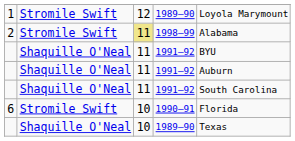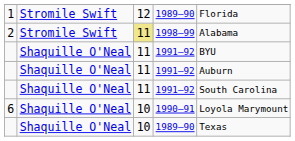1 | column 5: Loyola Marymount -> Florida
6 | column 2: Stromile Swift -> Shaquille O'Neal
6 | column 5: Florida -> Loyola Marymount
